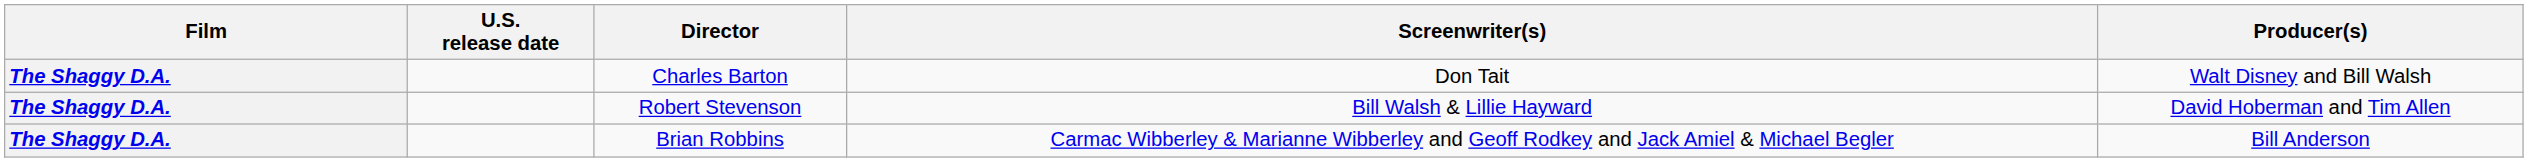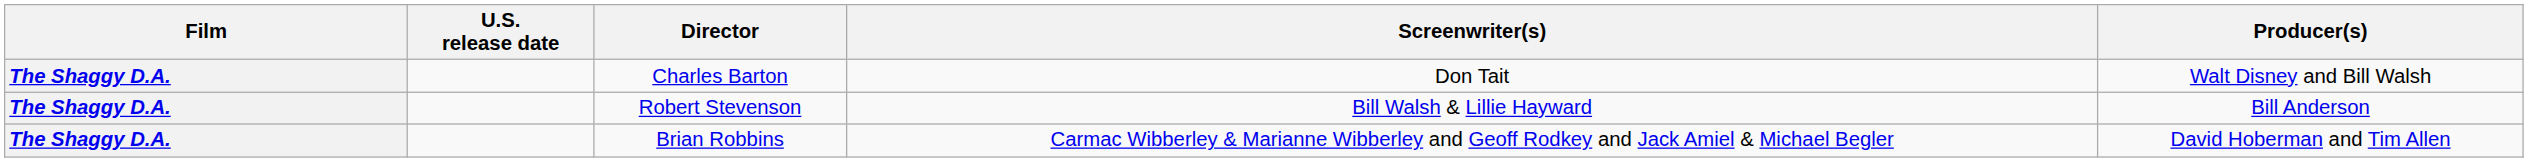Robert Stevenson | Producer(s): David Hoberman and Tim Allen -> Bill Anderson
Brian Robbins | Producer(s): Bill Anderson -> David Hoberman and Tim Allen
